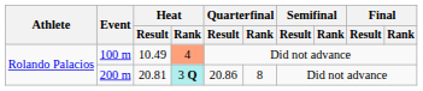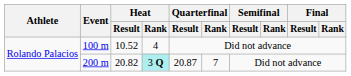100 m | Heat / Result: 10.49 -> 10.52
100 m | Heat / Rank: lightsalmon background -> no background
200 m | Heat / Result: 20.81 -> 20.82
200 m | Quarterfinal / Result: 20.86 -> 20.87
200 m | Quarterfinal / Rank: 8 -> 7
